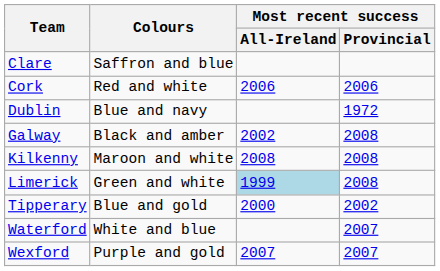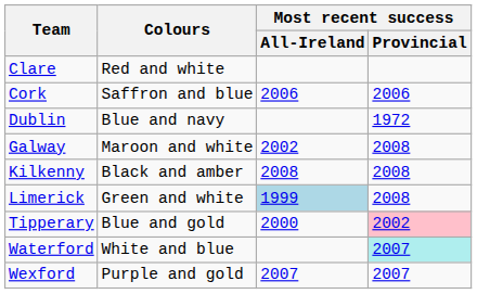Clare | Colours: Saffron and blue -> Red and white
Cork | Colours: Red and white -> Saffron and blue
Galway | Colours: Black and amber -> Maroon and white
Kilkenny | Colours: Maroon and white -> Black and amber
Tipperary | Most recent success / Provincial: no background -> pink background
Waterford | Most recent success / Provincial: no background -> paleturquoise background
